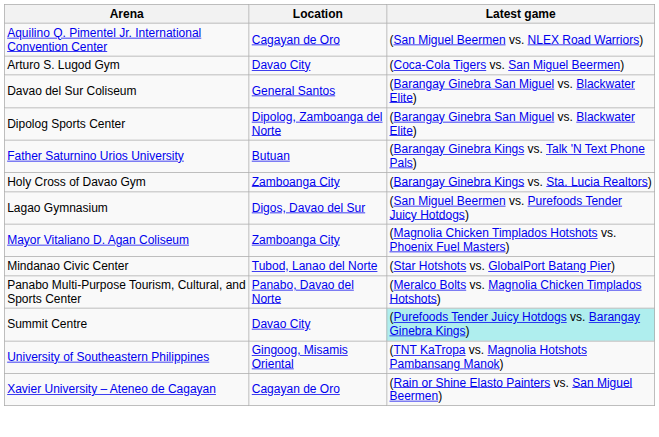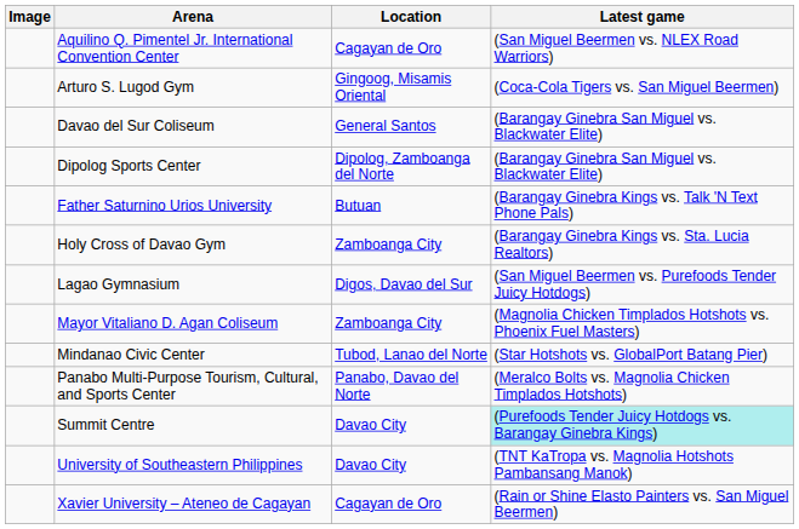+ column: Image
Arturo S. Lugod Gym | Location: Davao City -> Gingoog, Misamis Oriental
University of Southeastern Philippines | Location: Gingoog, Misamis Oriental -> Davao City
